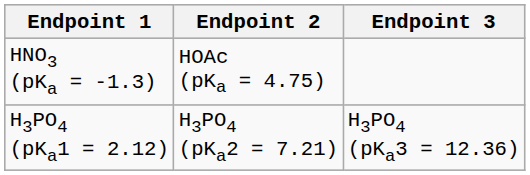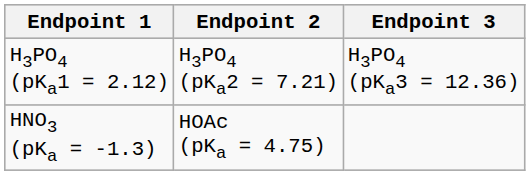rows swapped: HNO3 (pKa = -1.3) <-> H3PO4 (pKa1 = 2.12)
